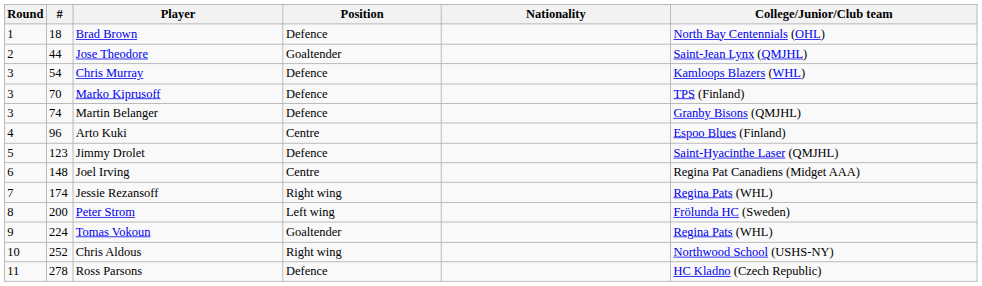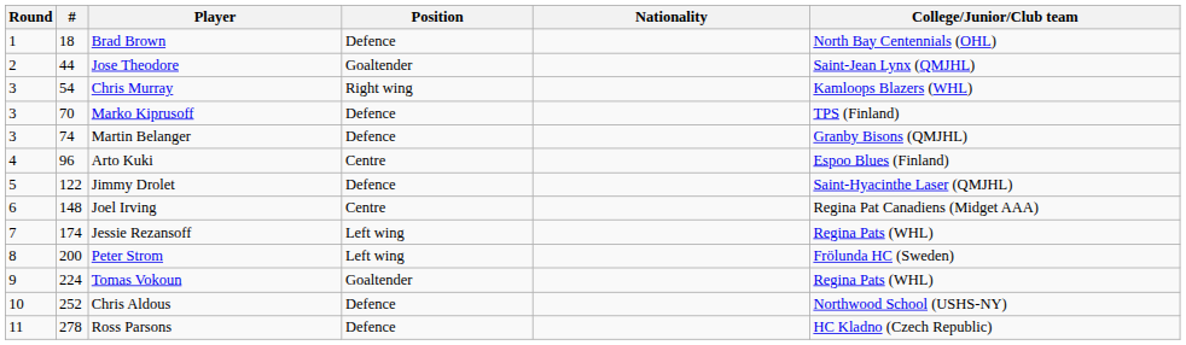Chris Murray | Position: Defence -> Right wing
Jimmy Drolet | #: 123 -> 122
Jessie Rezansoff | Position: Right wing -> Left wing
Chris Aldous | Position: Right wing -> Defence
